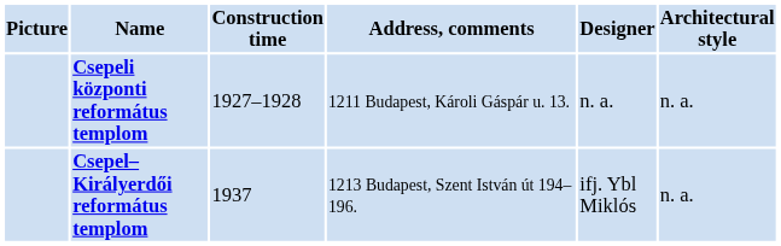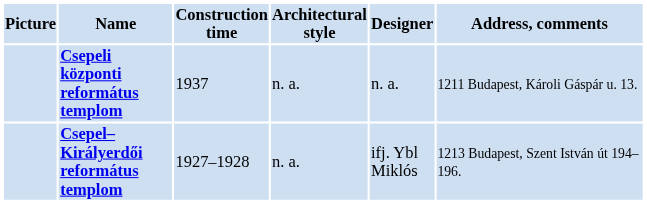columns swapped: Architectural style <-> Address, comments
Csepeli központi református templom | Construction time: 1927–1928 -> 1937
Csepel–Királyerdői református templom | Construction time: 1937 -> 1927–1928
